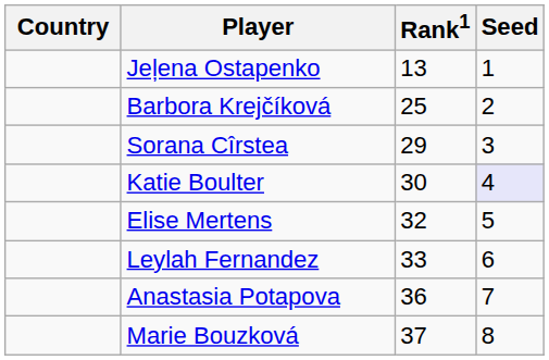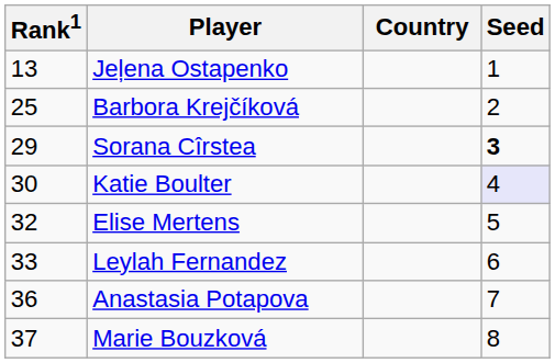columns swapped: Country <-> Rank1
Sorana Cîrstea | Seed: normal -> bold
